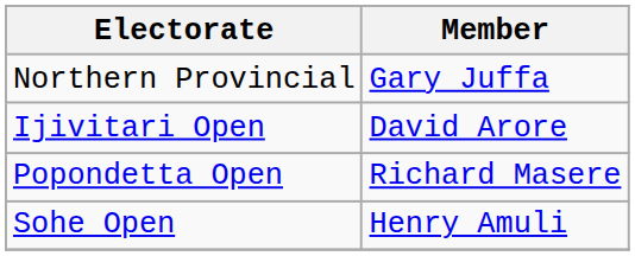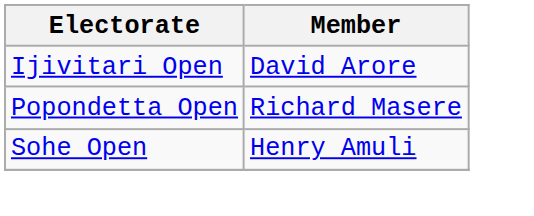- row: Northern Provincial | Gary Juffa
